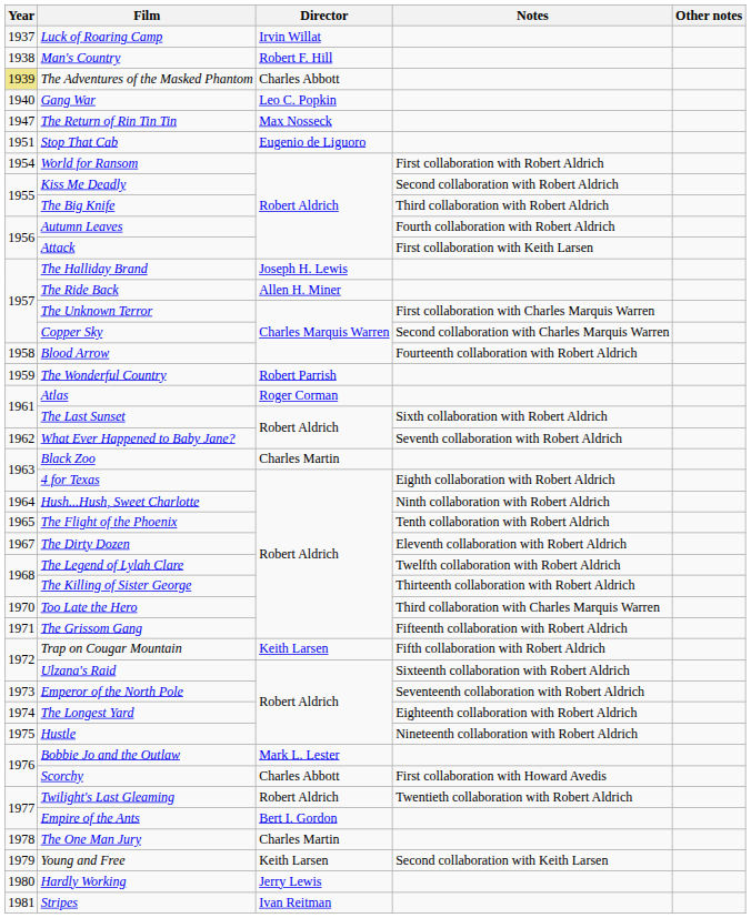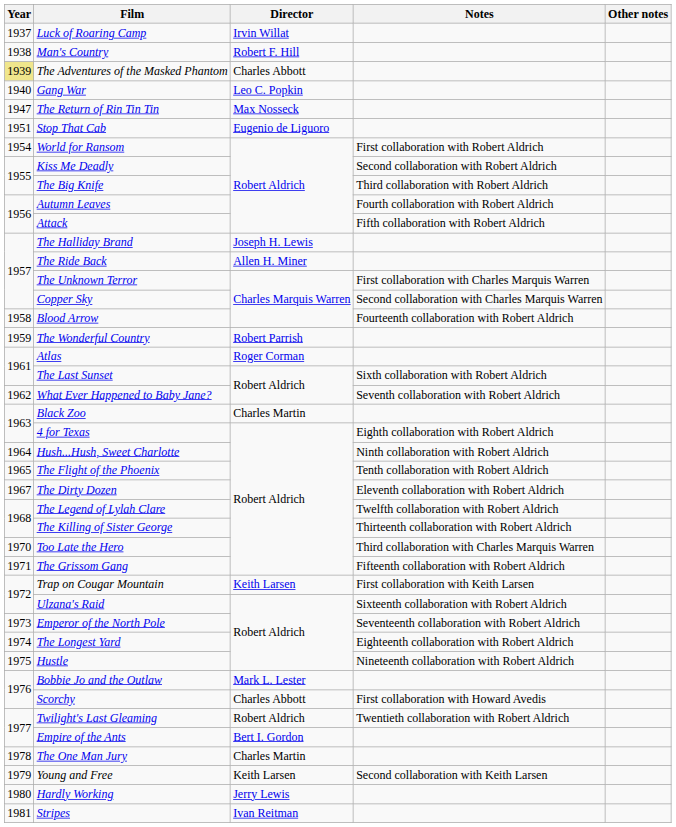Attack | Notes: First collaboration with Keith Larsen -> Fifth collaboration with Robert Aldrich
Trap on Cougar Mountain | Notes: Fifth collaboration with Robert Aldrich -> First collaboration with Keith Larsen
